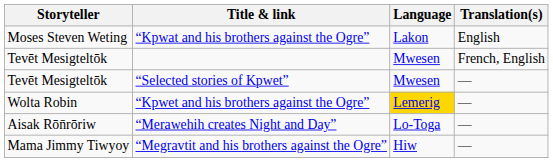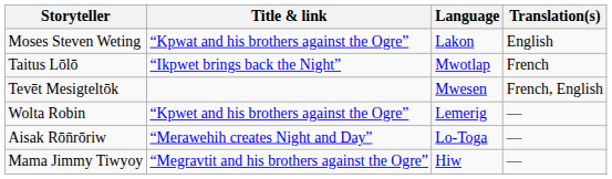+ row: Taitus Lōlō | “Ikpwet brings back the Night” | Mwotlap | French
- row: Tevēt Mesigteltōk | “Selected stories of Kpwet” | Mwesen | —
“Kpwet and his brothers against the Ogre” | Language: gold background -> no background
